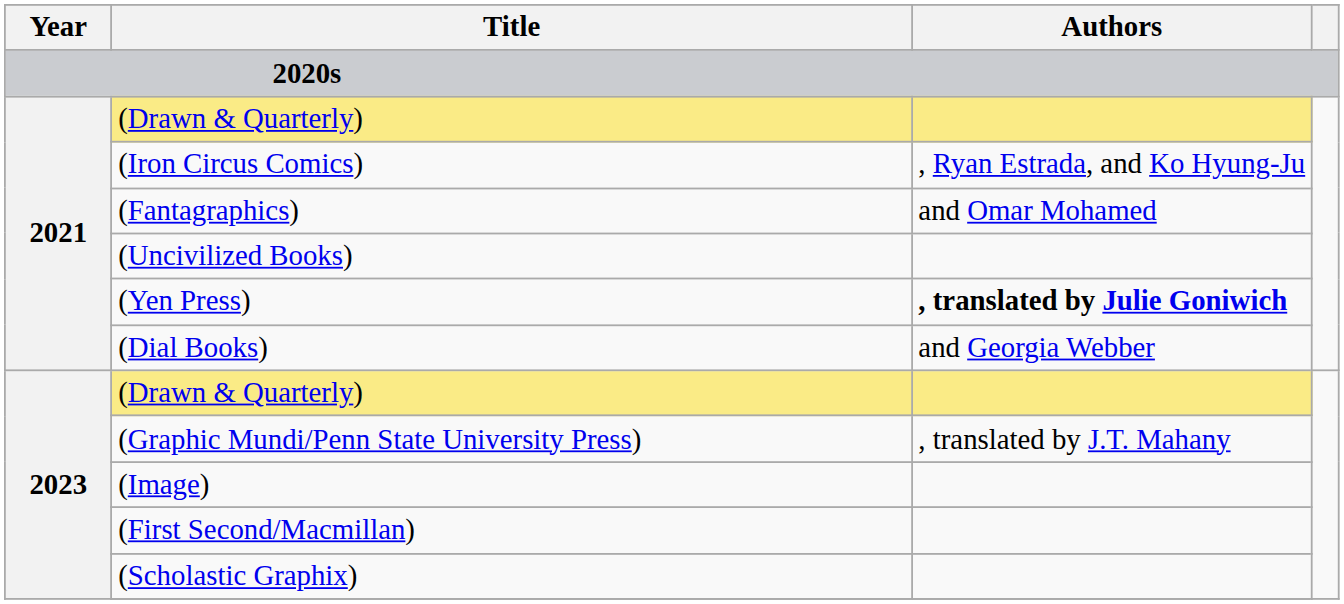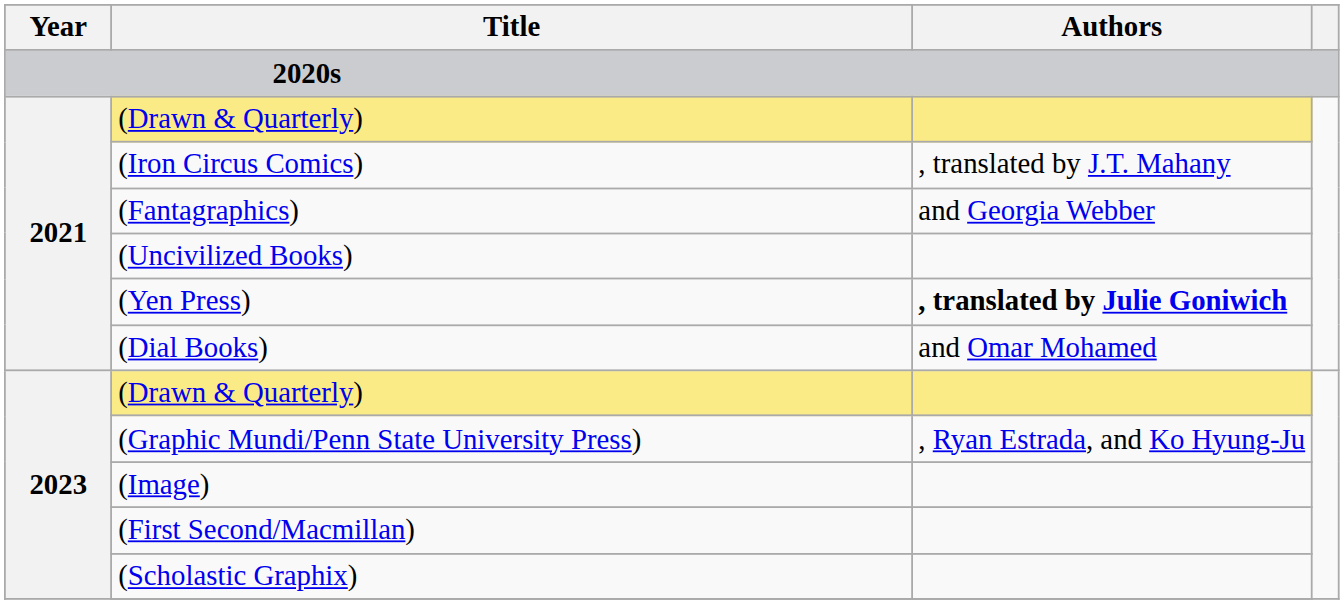(Iron Circus Comics) | Authors: , Ryan Estrada, and Ko Hyung-Ju -> , translated by J.T. Mahany
(Fantagraphics) | Authors: and Omar Mohamed -> and Georgia Webber
(Dial Books) | Authors: and Georgia Webber -> and Omar Mohamed
(Graphic Mundi/Penn State University Press) | Authors: , translated by J.T. Mahany -> , Ryan Estrada, and Ko Hyung-Ju
